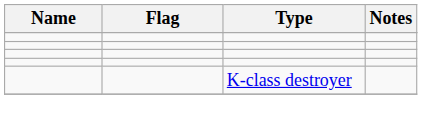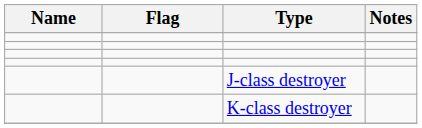+ row: J-class destroyer
